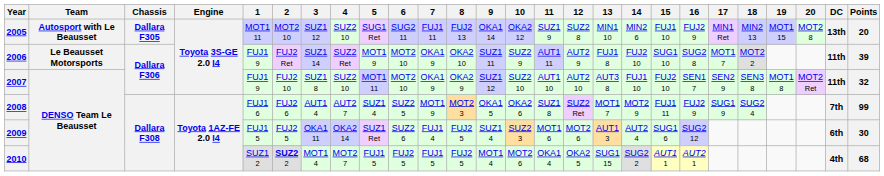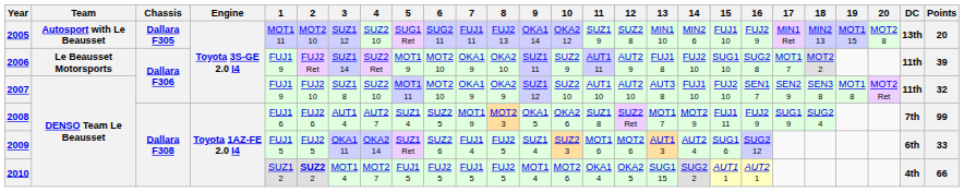2009 | Points: 30 -> 33
2010 | Points: 68 -> 66
